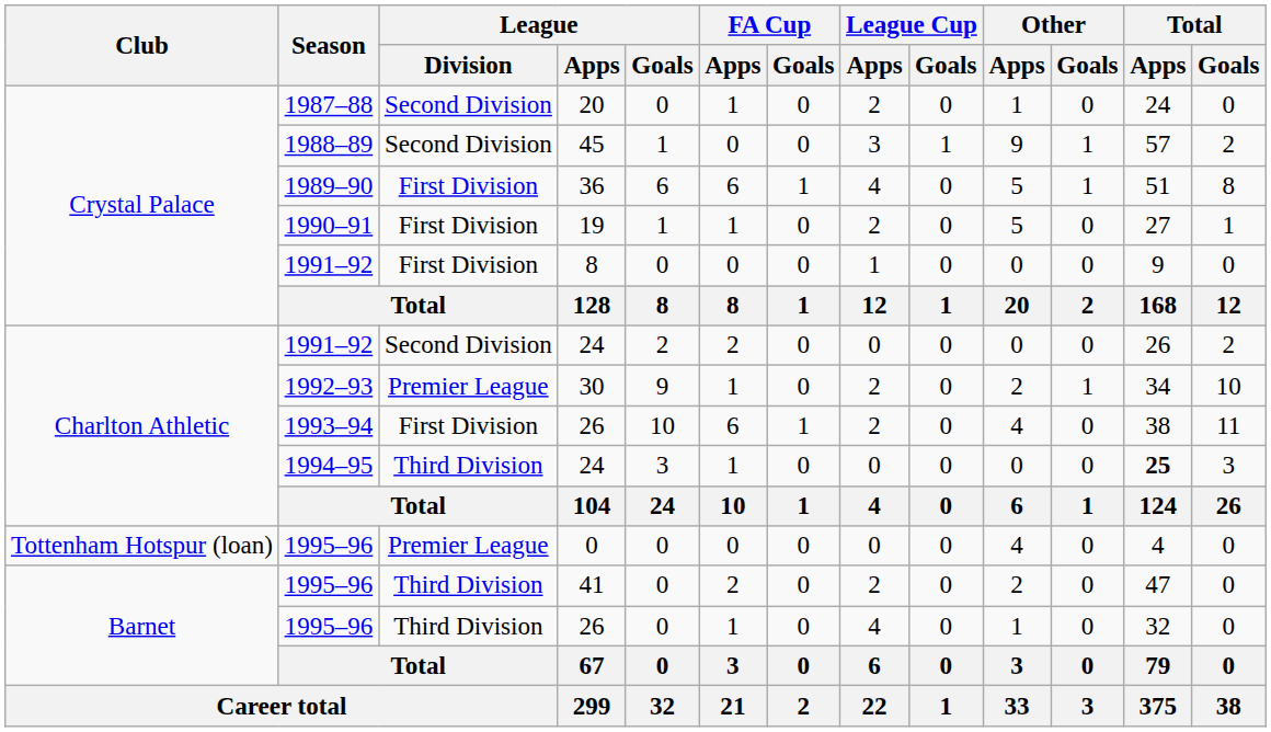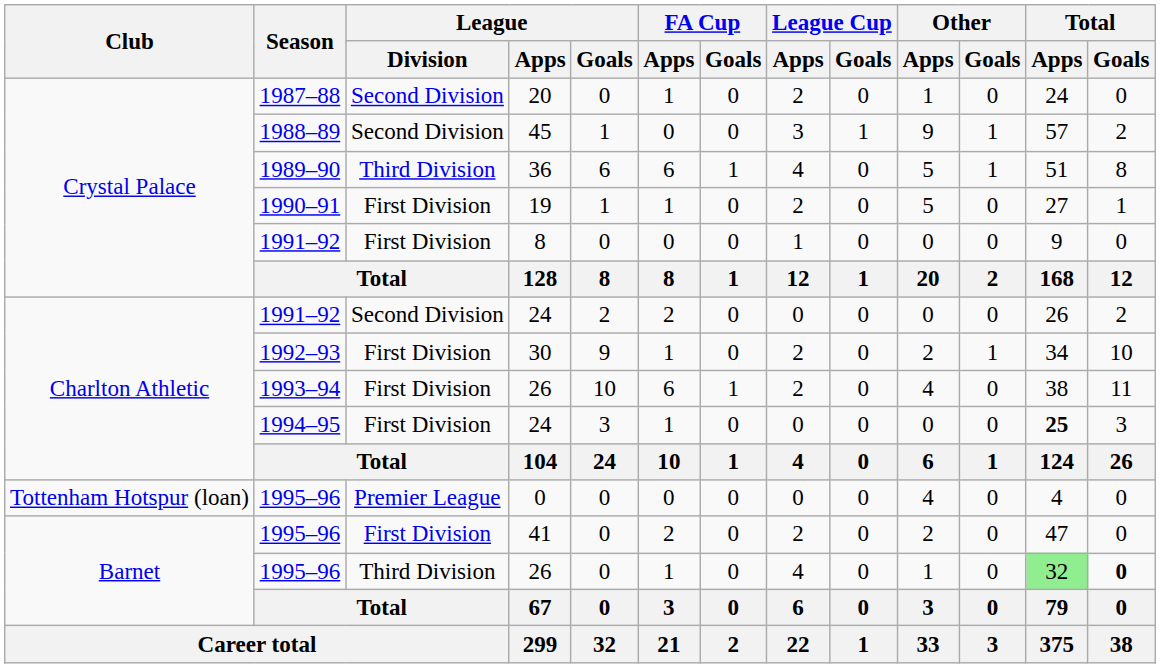36 | League / Division: First Division -> Third Division
30 | League / Division: Premier League -> First Division
1994–95 / 24 | League / Division: Third Division -> First Division
41 | League / Division: Third Division -> First Division
1995–96 / 26 | Total / Apps: no background -> lightgreen background
1995–96 / 26 | Total / Goals: normal -> bold
